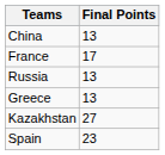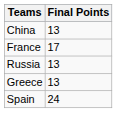- row: Kazakhstan | 27
Spain | Final Points: 23 -> 24
